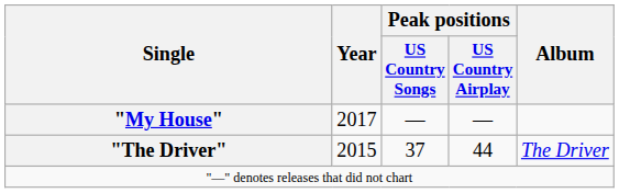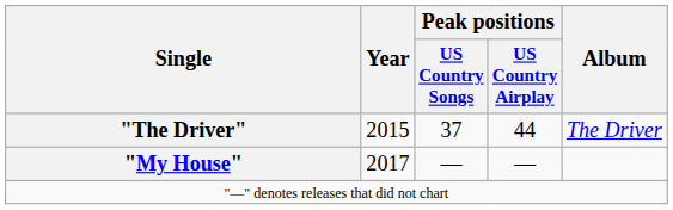rows swapped: "The Driver" <-> "My House"
